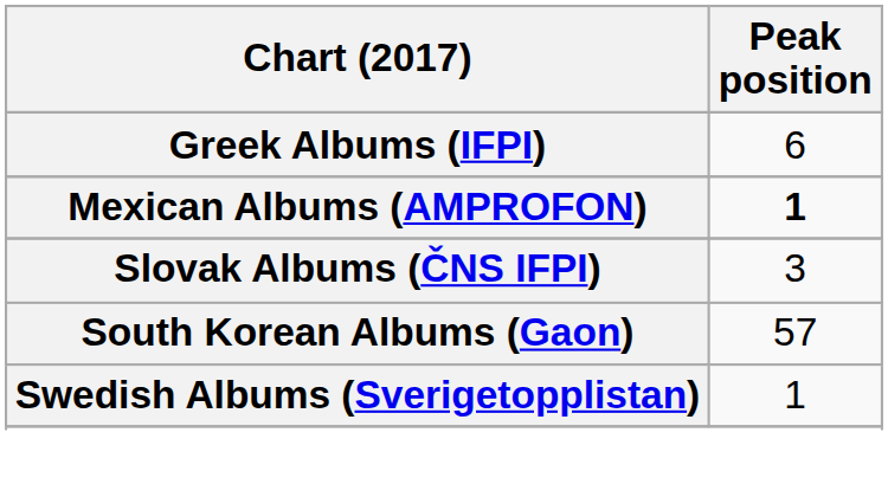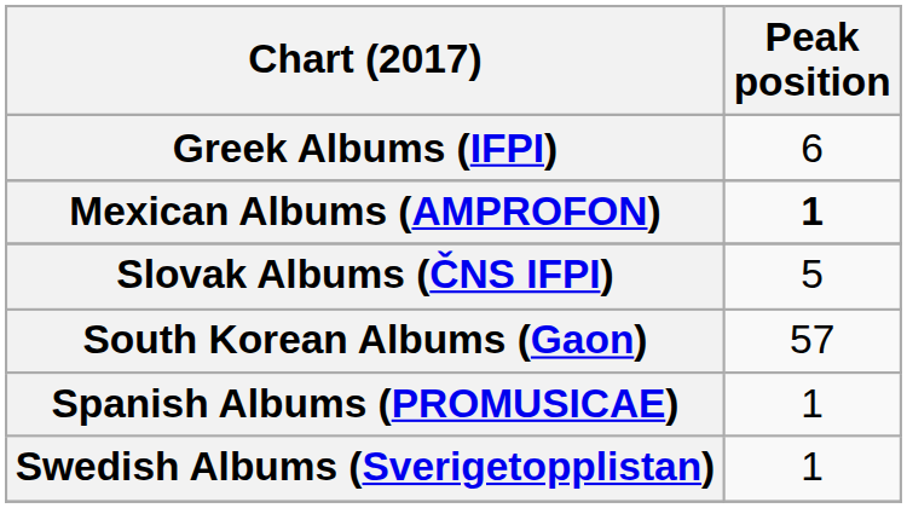Slovak Albums (ČNS IFPI) | Peak position: 3 -> 5
+ row: Spanish Albums (PROMUSICAE) | 1
